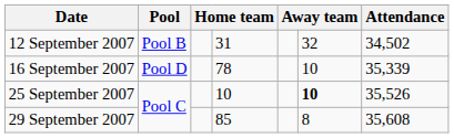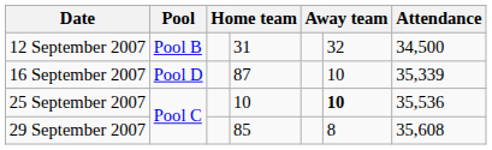12 September 2007 | Attendance: 34,502 -> 34,500
16 September 2007 | column 4: 78 -> 87
25 September 2007 | Attendance: 35,526 -> 35,536
